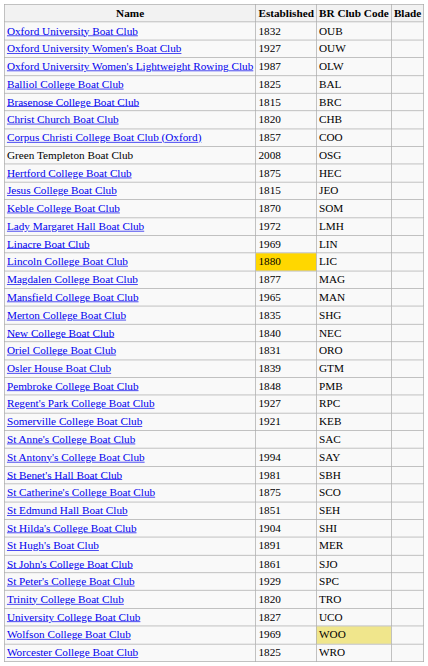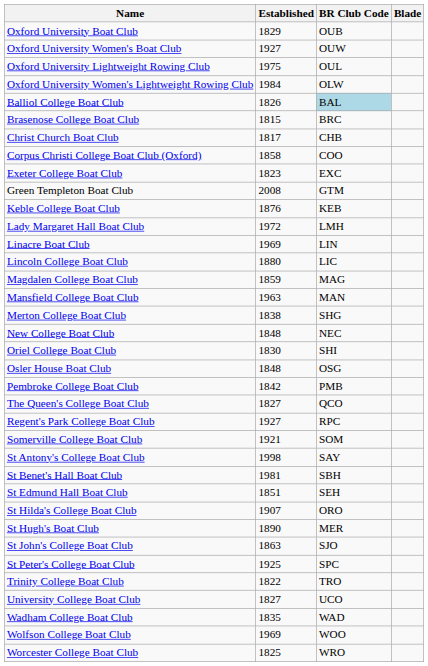Oxford University Boat Club | Established: 1832 -> 1829
+ row: Oxford University Lightweight Rowing Club | 1975 | OUL
Oxford University Women's Lightweight Rowing Club | Established: 1987 -> 1984
Balliol College Boat Club | Established: 1825 -> 1826
Balliol College Boat Club | BR Club Code: no background -> lightblue background
Christ Church Boat Club | Established: 1820 -> 1817
Corpus Christi College Boat Club (Oxford) | Established: 1857 -> 1858
+ row: Exeter College Boat Club | 1823 | EXC
Green Templeton Boat Club | BR Club Code: OSG -> GTM
- row: Hertford College Boat Club | 1875 | HEC
- row: Jesus College Boat Club | 1815 | JEO
Keble College Boat Club | Established: 1870 -> 1876
Keble College Boat Club | BR Club Code: SOM -> KEB
Lincoln College Boat Club | Established: gold background -> no background
Magdalen College Boat Club | Established: 1877 -> 1859
Mansfield College Boat Club | Established: 1965 -> 1963
Merton College Boat Club | Established: 1835 -> 1838
New College Boat Club | Established: 1840 -> 1848
Oriel College Boat Club | Established: 1831 -> 1830
Oriel College Boat Club | BR Club Code: ORO -> SHI
Osler House Boat Club | Established: 1839 -> 1848
Osler House Boat Club | BR Club Code: GTM -> OSG
Pembroke College Boat Club | Established: 1848 -> 1842
+ row: The Queen's College Boat Club | 1827 | QCO
Somerville College Boat Club | BR Club Code: KEB -> SOM
- row: St Anne's College Boat Club | SAC
St Antony's College Boat Club | Established: 1994 -> 1998
- row: St Catherine's College Boat Club | 1875 | SCO
St Hilda's College Boat Club | Established: 1904 -> 1907
St Hilda's College Boat Club | BR Club Code: SHI -> ORO
St Hugh's Boat Club | Established: 1891 -> 1890
St John's College Boat Club | Established: 1861 -> 1863
St Peter's College Boat Club | Established: 1929 -> 1925
Trinity College Boat Club | Established: 1820 -> 1822
+ row: Wadham College Boat Club | 1835 | WAD
Wolfson College Boat Club | BR Club Code: khaki background -> no background
